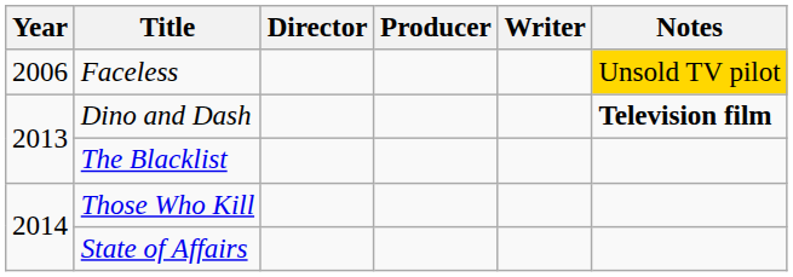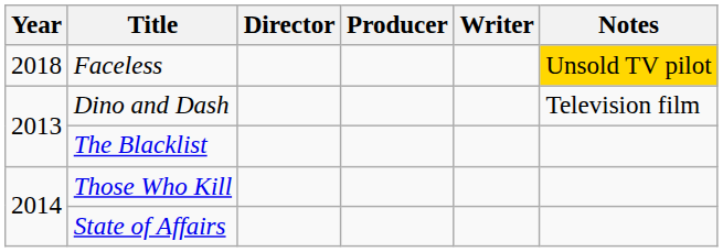Faceless | Year: 2006 -> 2018
Dino and Dash | Notes: bold -> normal
